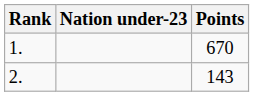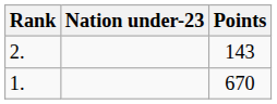rows swapped: 1. <-> 2.
